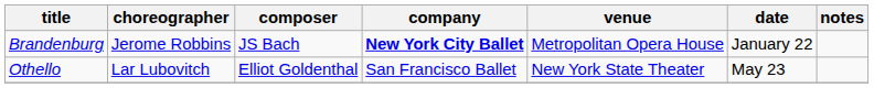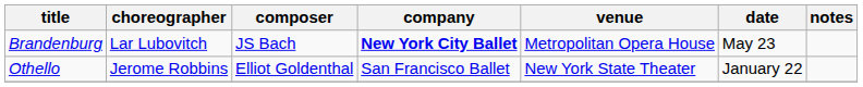Brandenburg | choreographer: Jerome Robbins -> Lar Lubovitch
Brandenburg | date: January 22 -> May 23
Othello | choreographer: Lar Lubovitch -> Jerome Robbins
Othello | date: May 23 -> January 22
